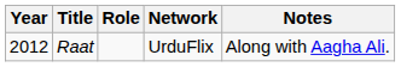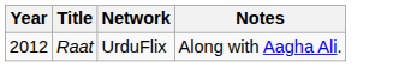- column: Role
